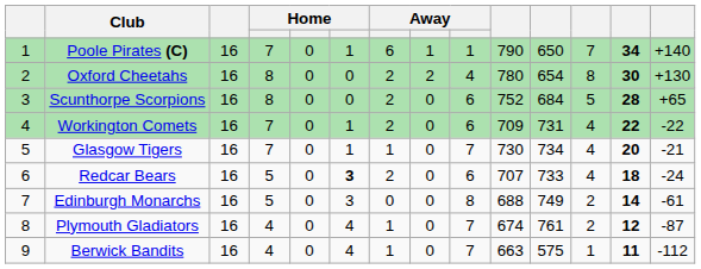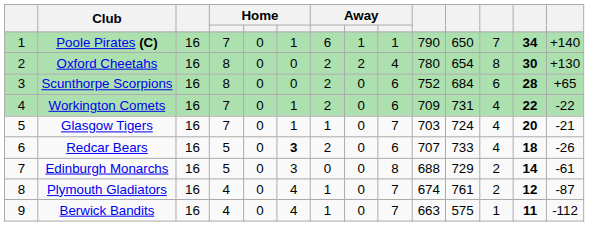Scunthorpe Scorpions | column 12: 5 -> 6
Glasgow Tigers | column 10: 730 -> 703
Glasgow Tigers | column 11: 734 -> 724
Redcar Bears | column 14: -24 -> -26
Edinburgh Monarchs | column 11: 749 -> 729
